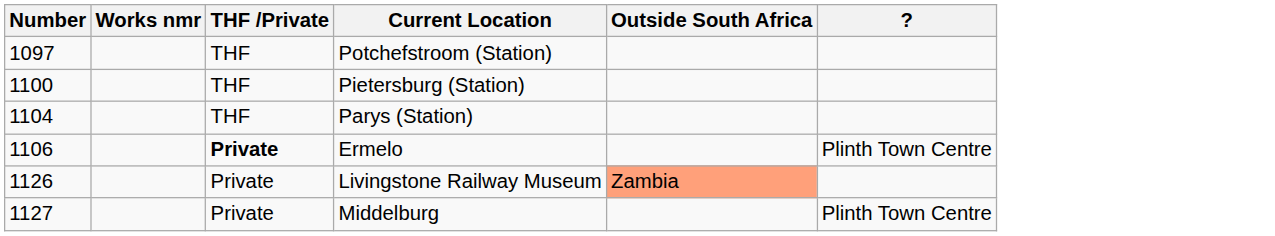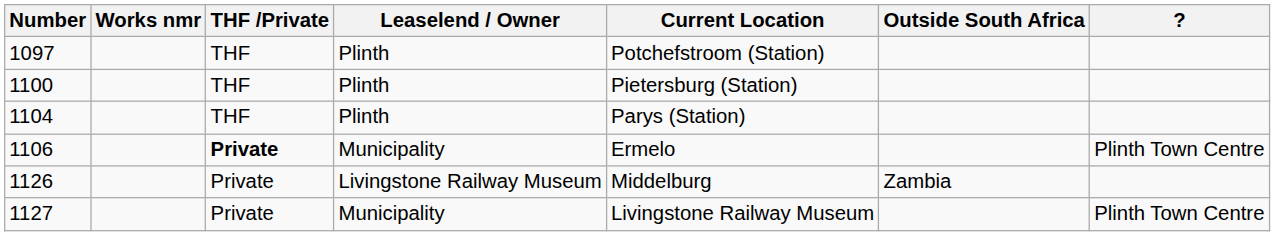+ column: Leaselend / Owner | Plinth | Plinth | Plinth | Municipality | Livingstone Railway Museum | Municipality
1126 | Current Location: Livingstone Railway Museum -> Middelburg
1126 | Outside South Africa: lightsalmon background -> no background
1127 | Current Location: Middelburg -> Livingstone Railway Museum
